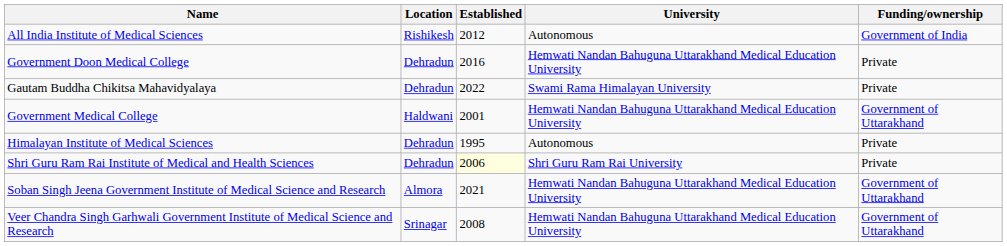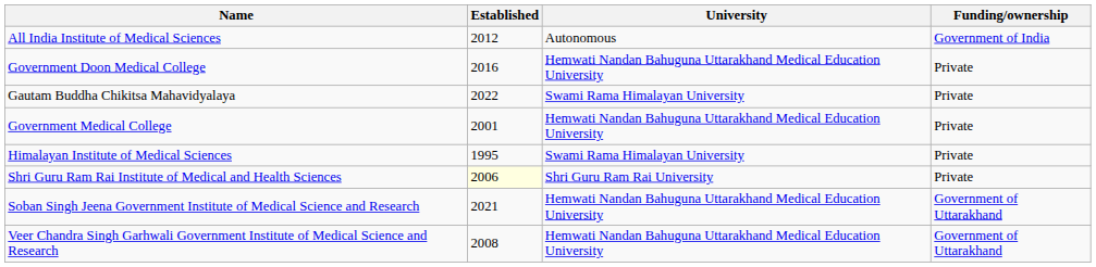- column: Location | Rishikesh | Dehradun | Dehradun | Haldwani | Dehradun | Dehradun | Almora | Srinagar
Government Medical College | Funding/ownership: Government of Uttarakhand -> Private
Himalayan Institute of Medical Sciences | University: Autonomous -> Swami Rama Himalayan University
